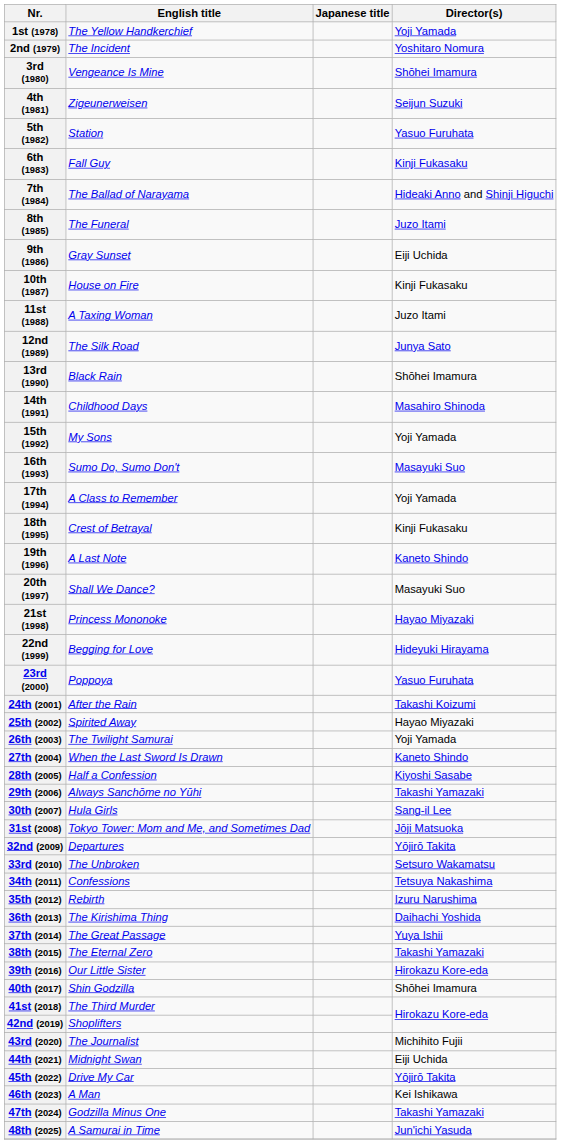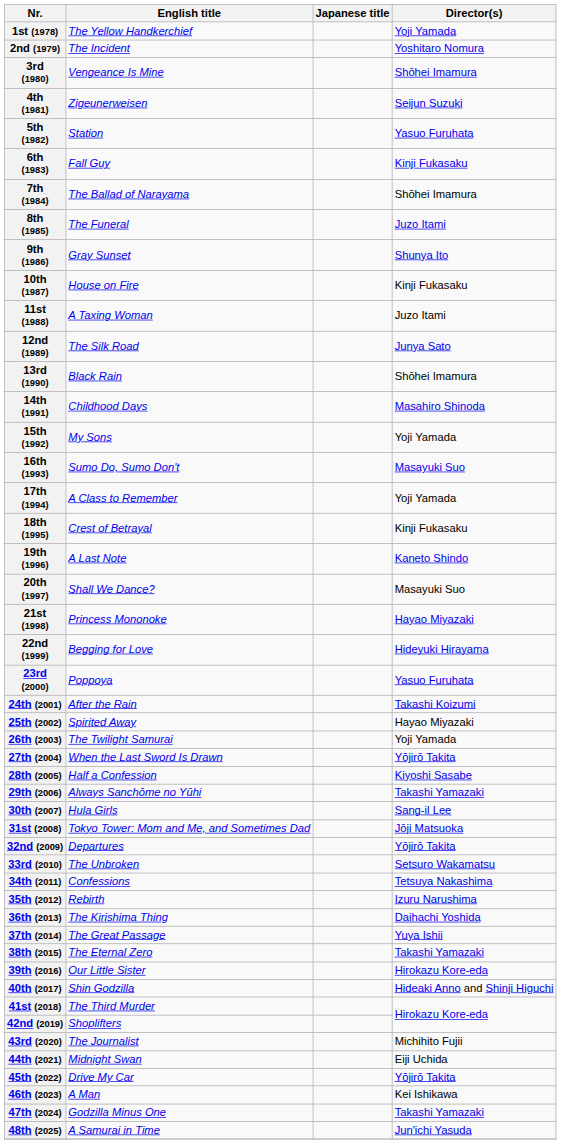7th (1984) | Director(s): Hideaki Anno and Shinji Higuchi -> Shōhei Imamura
9th (1986) | Director(s): Eiji Uchida -> Shunya Ito
27th (2004) | Director(s): Kaneto Shindo -> Yōjirō Takita
40th (2017) | Director(s): Shōhei Imamura -> Hideaki Anno and Shinji Higuchi
